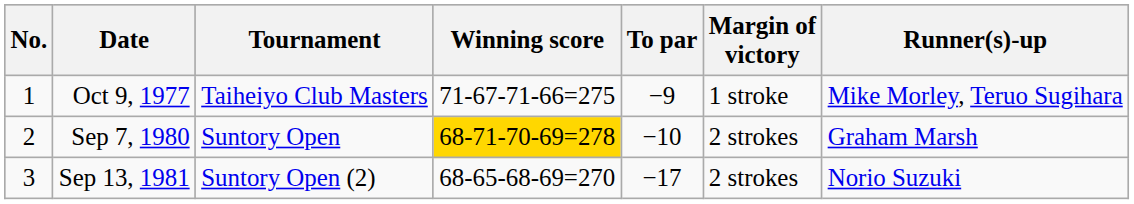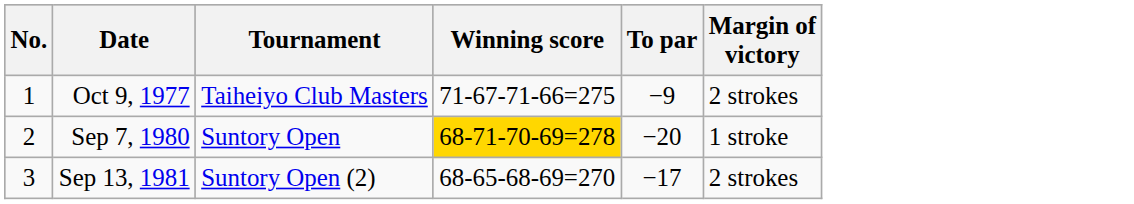- column: Runner(s)-up | Mike Morley, Teruo Sugihara | Graham Marsh | Norio Suzuki
Oct 9, 1977 | Margin of victory: 1 stroke -> 2 strokes
Sep 7, 1980 | To par: −10 -> −20
Sep 7, 1980 | Margin of victory: 2 strokes -> 1 stroke
